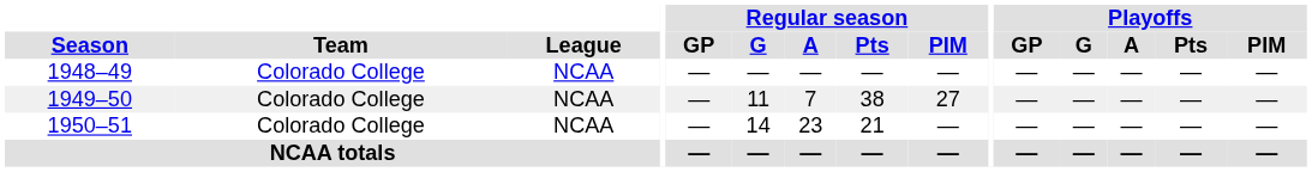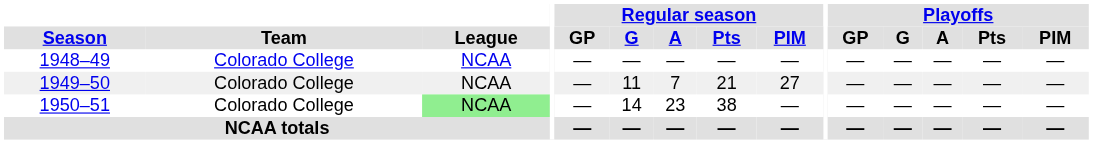1949–50 | Regular season / Pts: 38 -> 21
1950–51 | League: no background -> lightgreen background
1950–51 | Regular season / Pts: 21 -> 38
